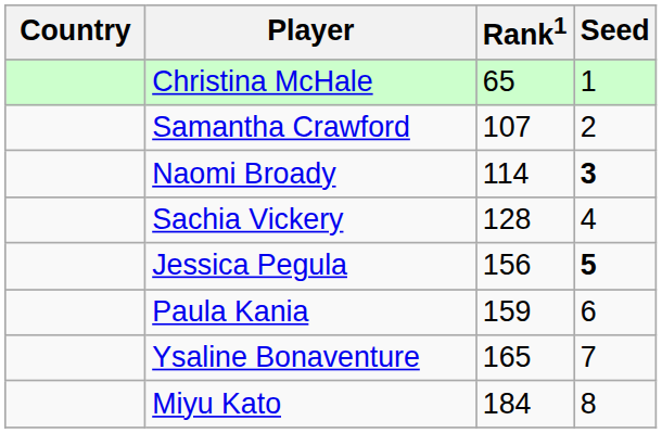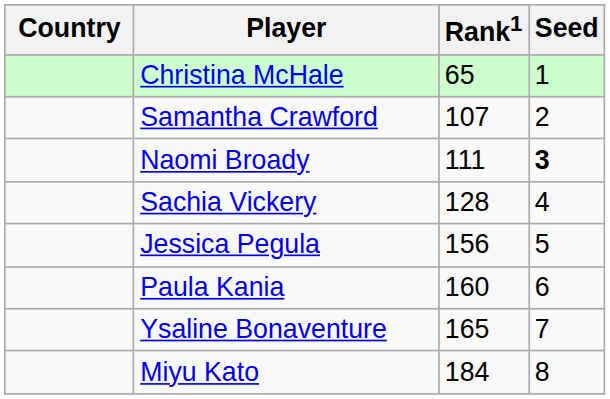Naomi Broady | Rank1: 114 -> 111
Jessica Pegula | Seed: bold -> normal
Paula Kania | Rank1: 159 -> 160
